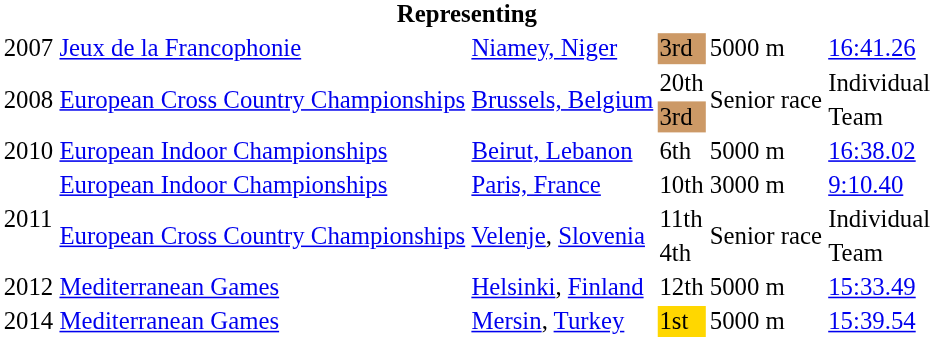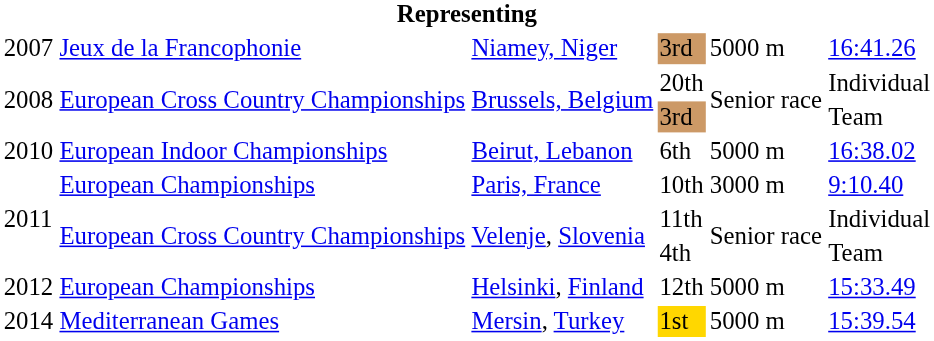10th | column 2: European Indoor Championships -> European Championships
12th | column 2: Mediterranean Games -> European Championships
